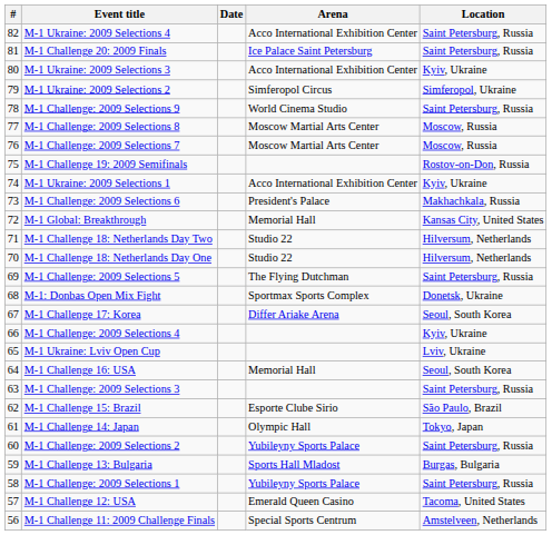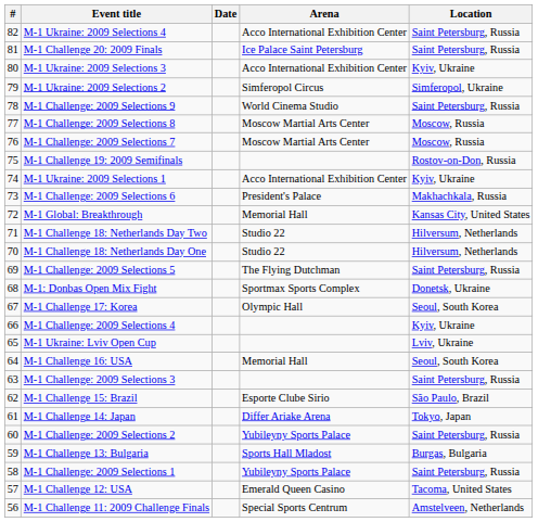M-1 Challenge 17: Korea | Arena: Differ Ariake Arena -> Olympic Hall
M-1 Challenge 14: Japan | Arena: Olympic Hall -> Differ Ariake Arena
